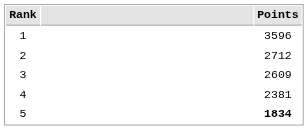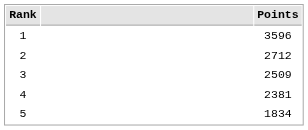3 | Points: 2609 -> 2509
5 | Points: bold -> normal
